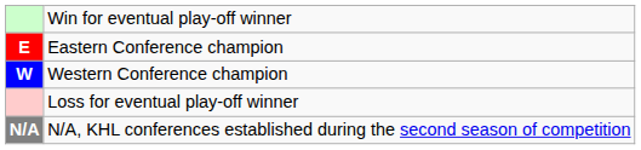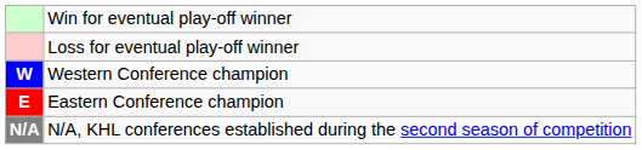rows swapped: Loss for eventual play-off winner <-> Eastern Conference champion
